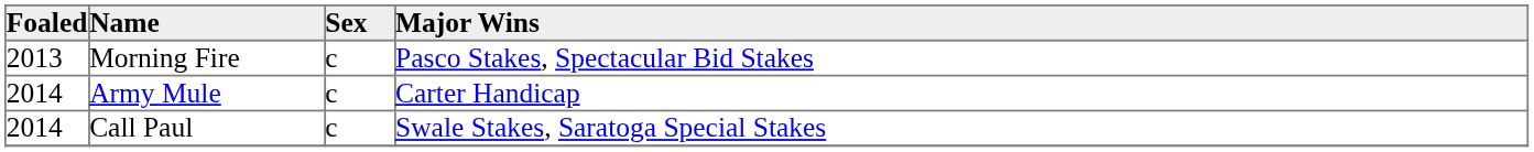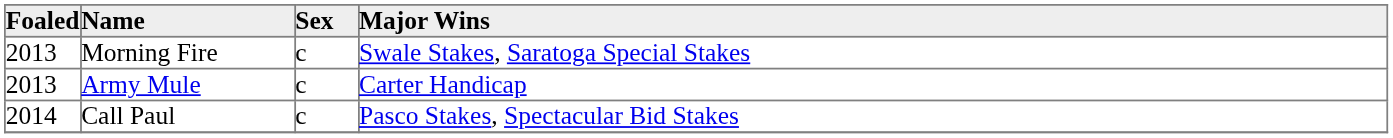Morning Fire | Major Wins: Pasco Stakes, Spectacular Bid Stakes -> Swale Stakes, Saratoga Special Stakes
Army Mule | Foaled: 2014 -> 2013
Call Paul | Major Wins: Swale Stakes, Saratoga Special Stakes -> Pasco Stakes, Spectacular Bid Stakes
